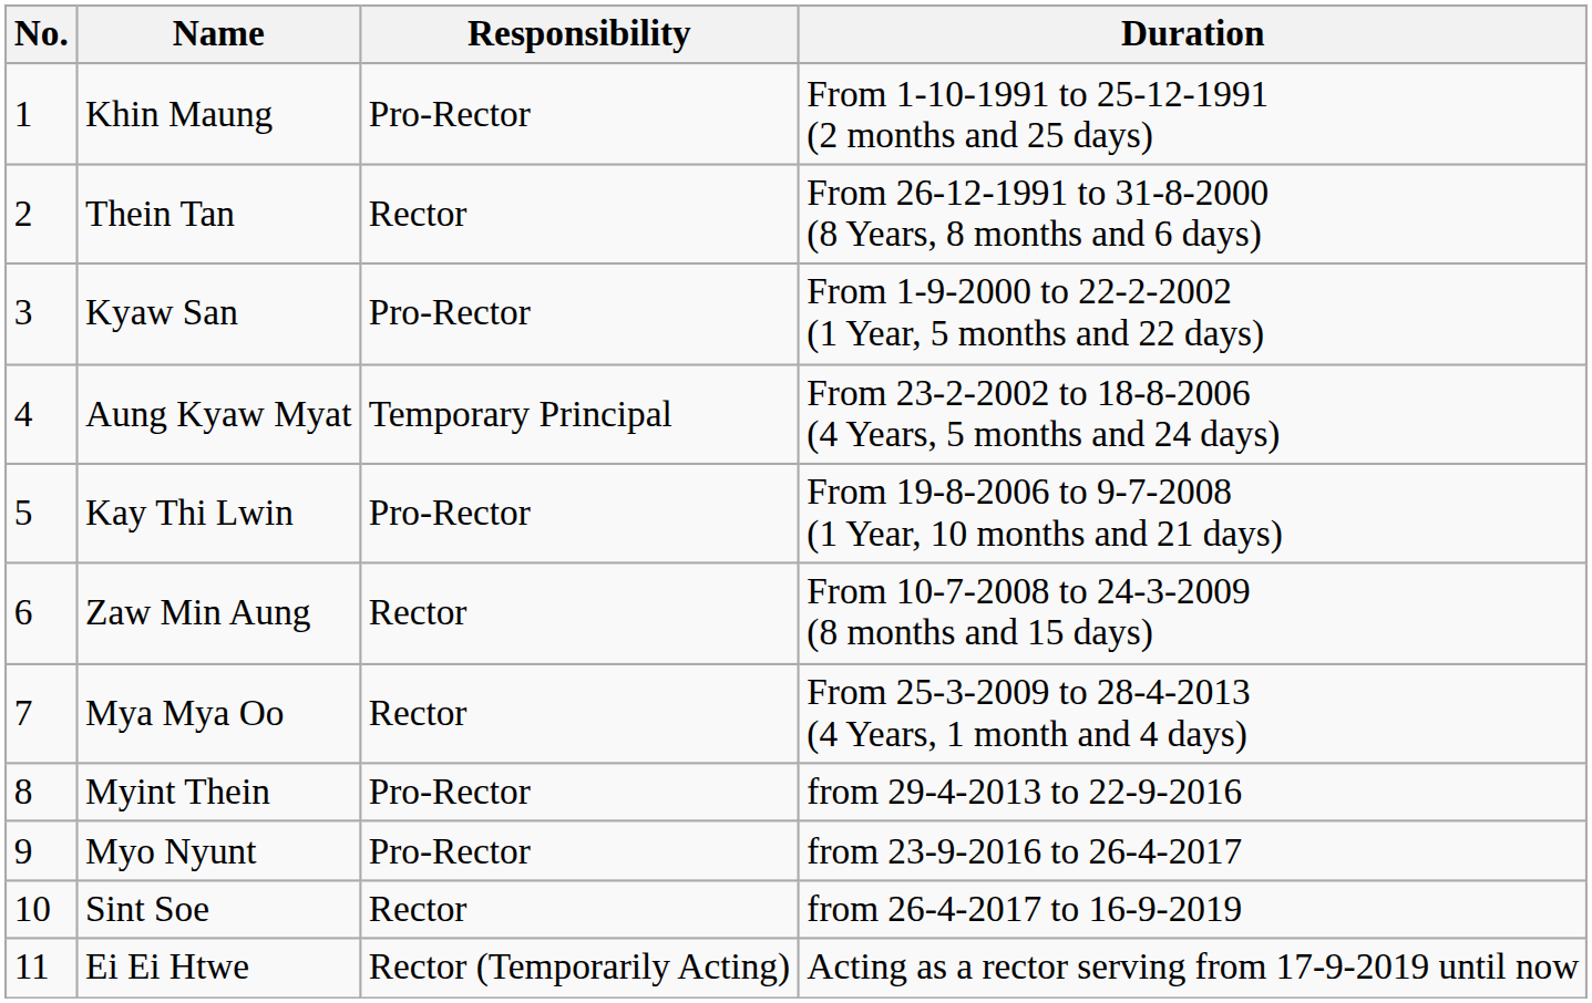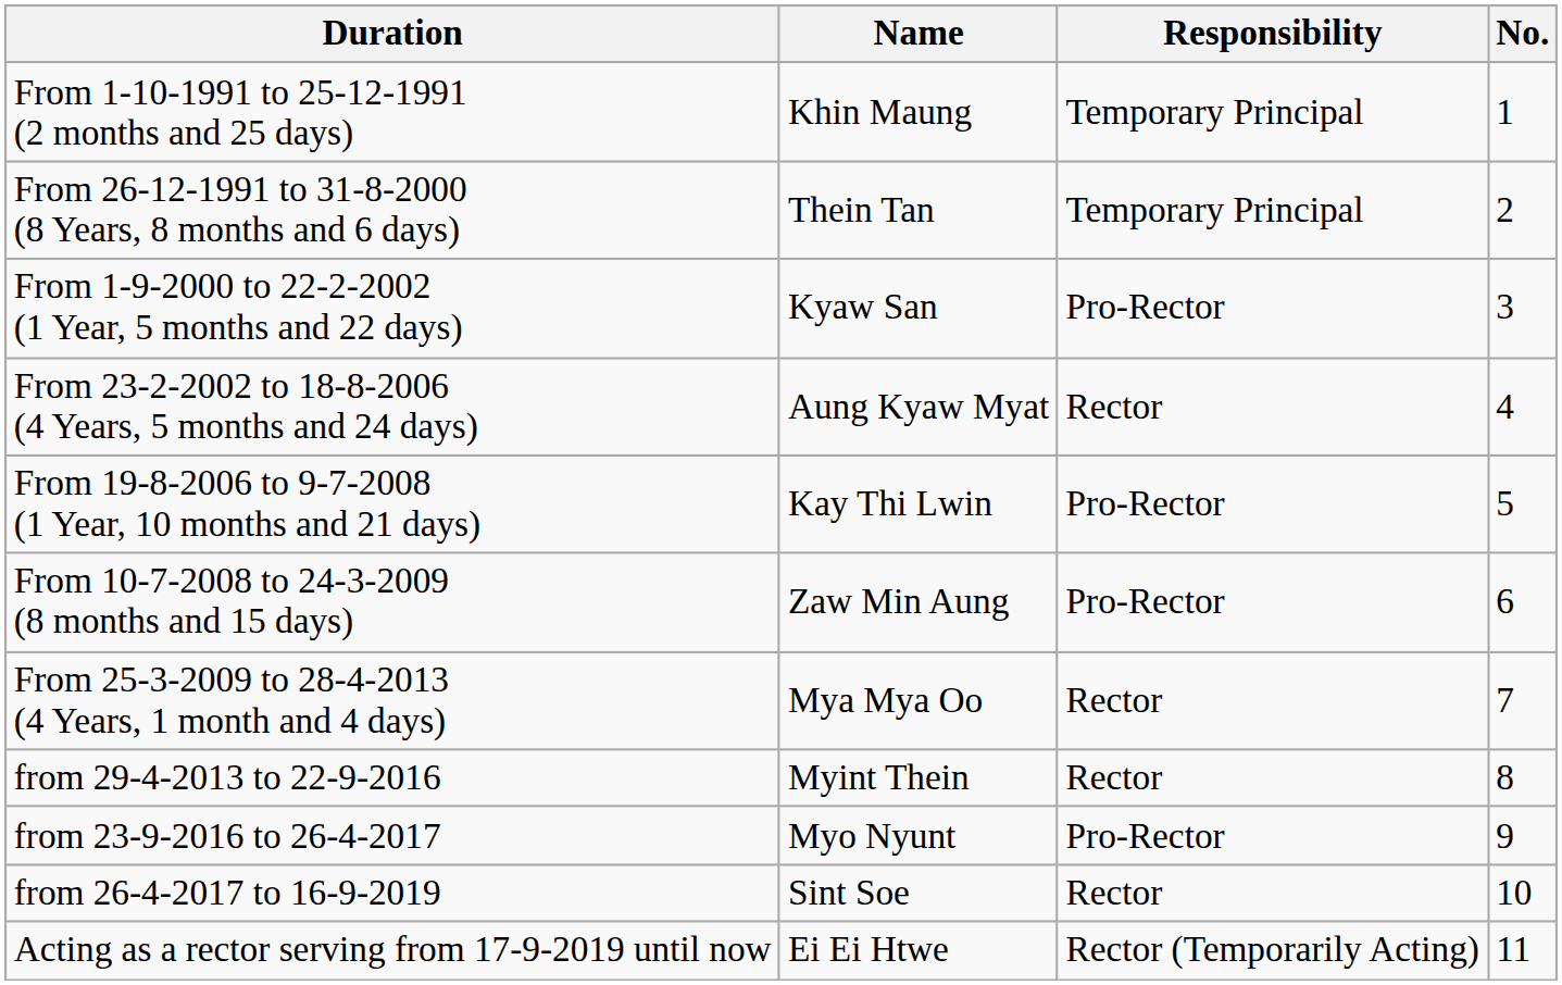columns swapped: No. <-> Duration
Khin Maung | Responsibility: Pro-Rector -> Temporary Principal
Thein Tan | Responsibility: Rector -> Temporary Principal
Aung Kyaw Myat | Responsibility: Temporary Principal -> Rector
Zaw Min Aung | Responsibility: Rector -> Pro-Rector
Myint Thein | Responsibility: Pro-Rector -> Rector
